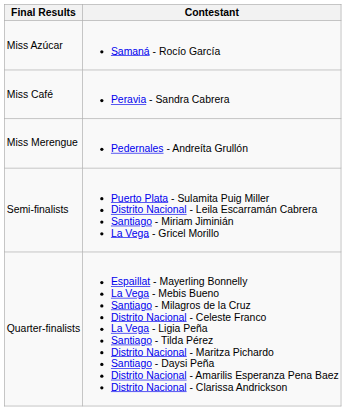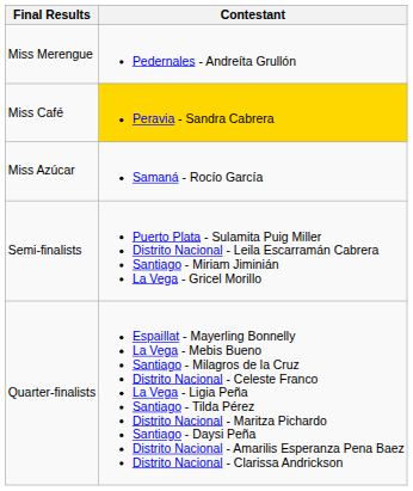rows swapped: Miss Azúcar <-> Miss Merengue
Miss Café | Contestant: no background -> gold background
